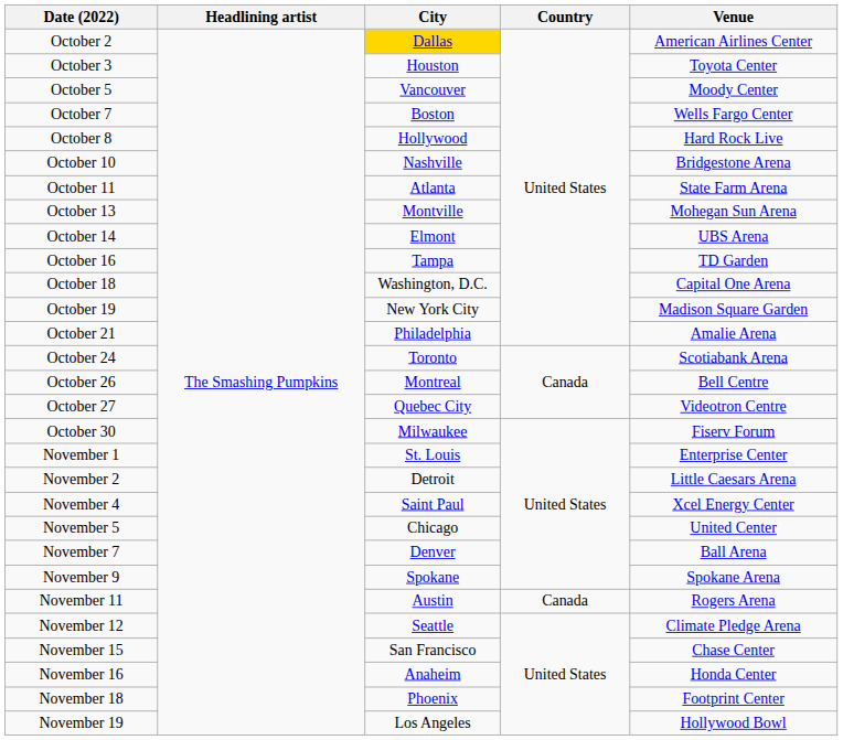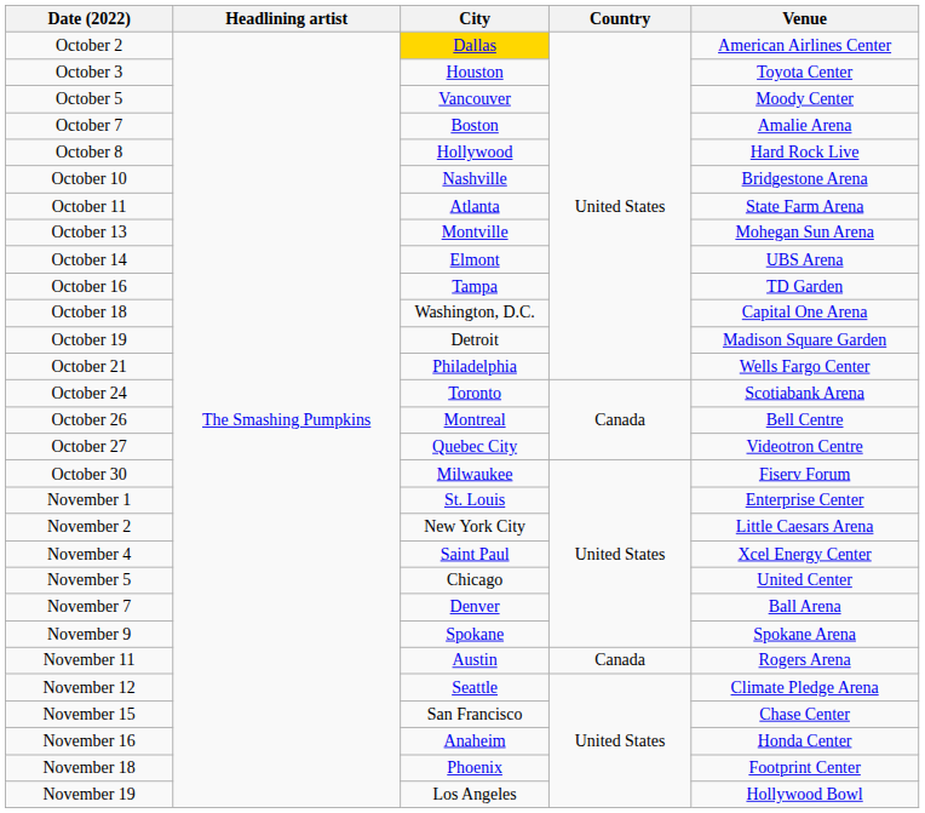October 7 | Venue: Wells Fargo Center -> Amalie Arena
October 19 | City: New York City -> Detroit
October 21 | Venue: Amalie Arena -> Wells Fargo Center
November 2 | City: Detroit -> New York City
